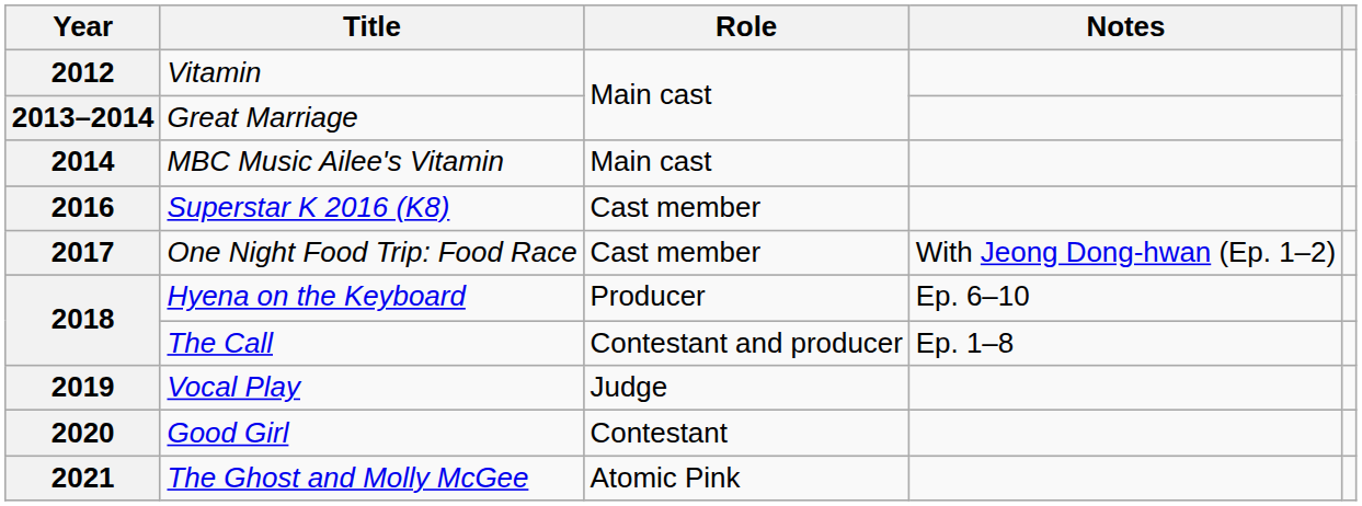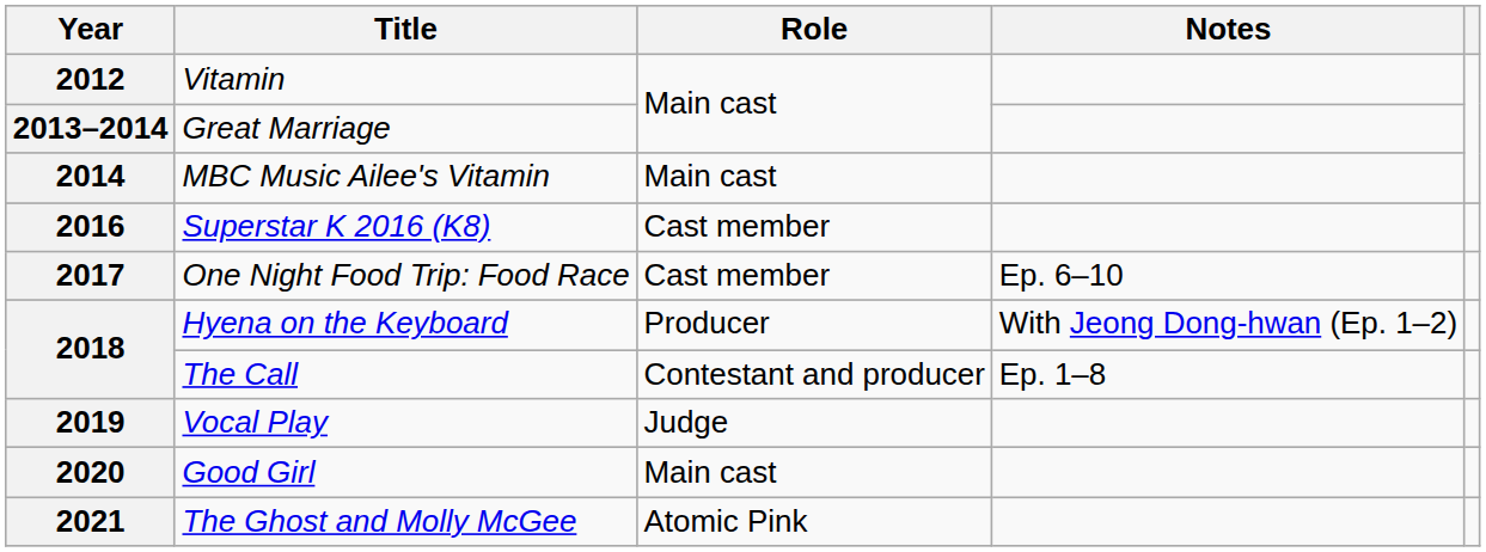2017 | Notes: With Jeong Dong-hwan (Ep. 1–2) -> Ep. 6–10
2018 / Hyena on the Keyboard | Notes: Ep. 6–10 -> With Jeong Dong-hwan (Ep. 1–2)
2020 | Role: Contestant -> Main cast
